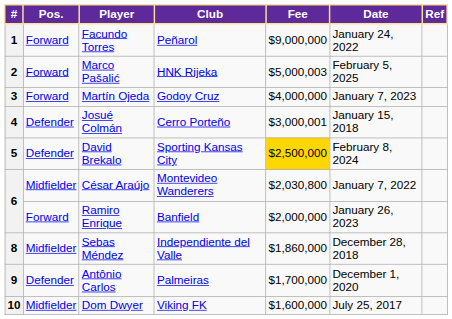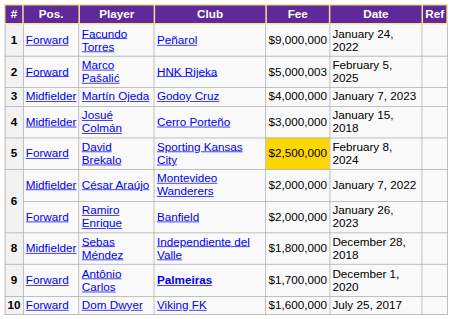3 | Pos.: Forward -> Midfielder
4 | Pos.: Defender -> Midfielder
4 | Fee: $3,000,001 -> $3,000,000
5 | Pos.: Defender -> Forward
6 / César Araújo | Fee: $2,030,800 -> $2,000,000
8 | Fee: $1,860,000 -> $1,800,000
9 | Pos.: Defender -> Forward
9 | Club: normal -> bold
10 | Pos.: Midfielder -> Forward
